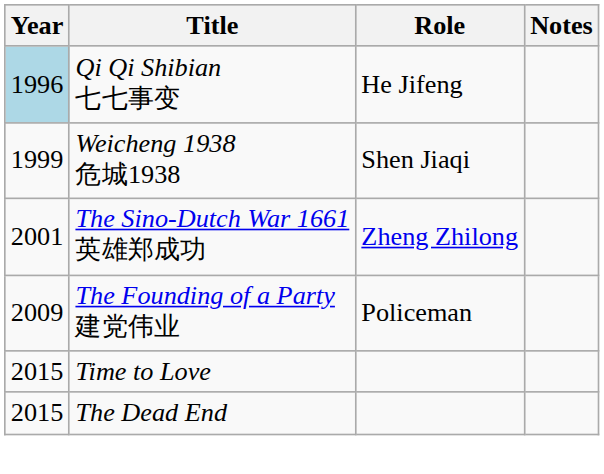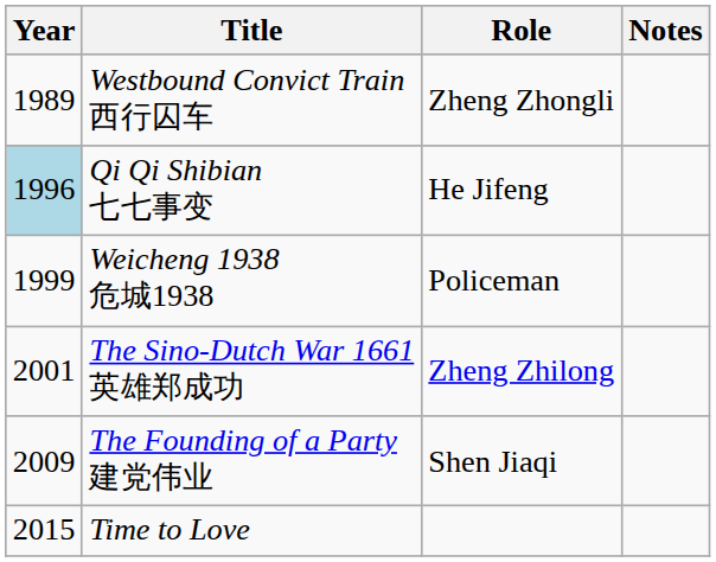+ row: 1989 | Westbound Convict Train 西行囚车 | Zheng Zhongli
Weicheng 1938 危城1938 | Role: Shen Jiaqi -> Policeman
The Founding of a Party 建党伟业 | Role: Policeman -> Shen Jiaqi
- row: 2015 | The Dead End
